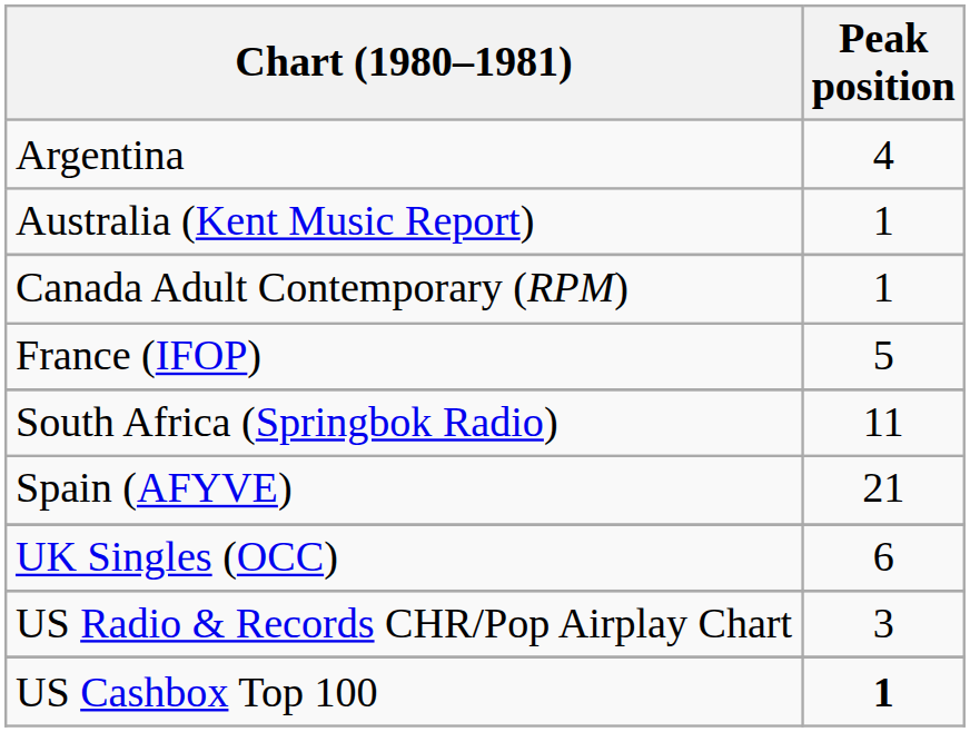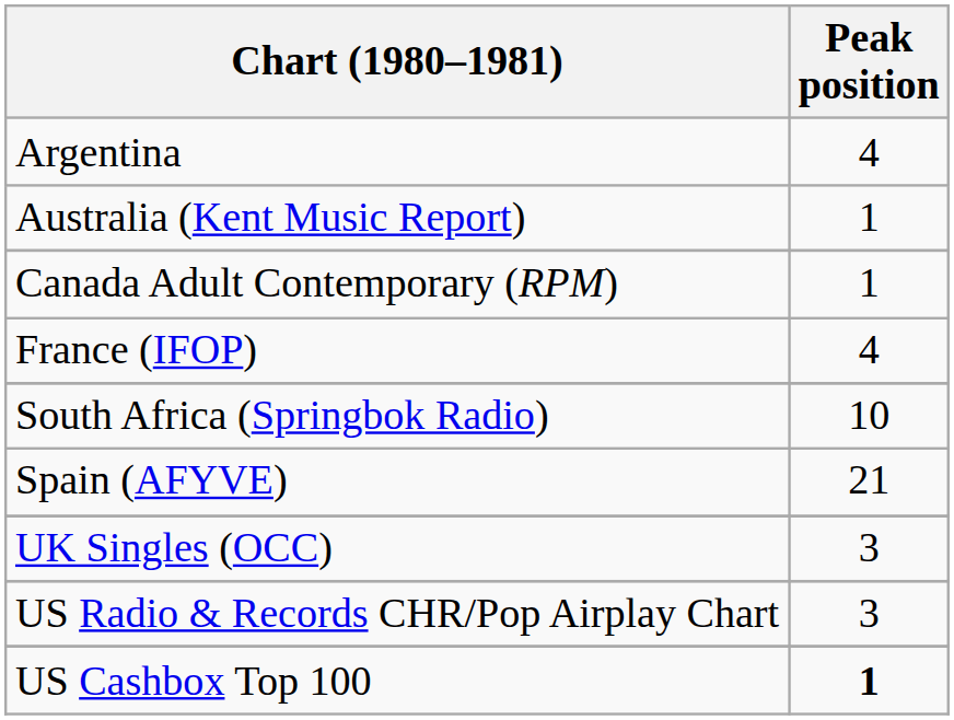France (IFOP) | Peak position: 5 -> 4
South Africa (Springbok Radio) | Peak position: 11 -> 10
UK Singles (OCC) | Peak position: 6 -> 3
